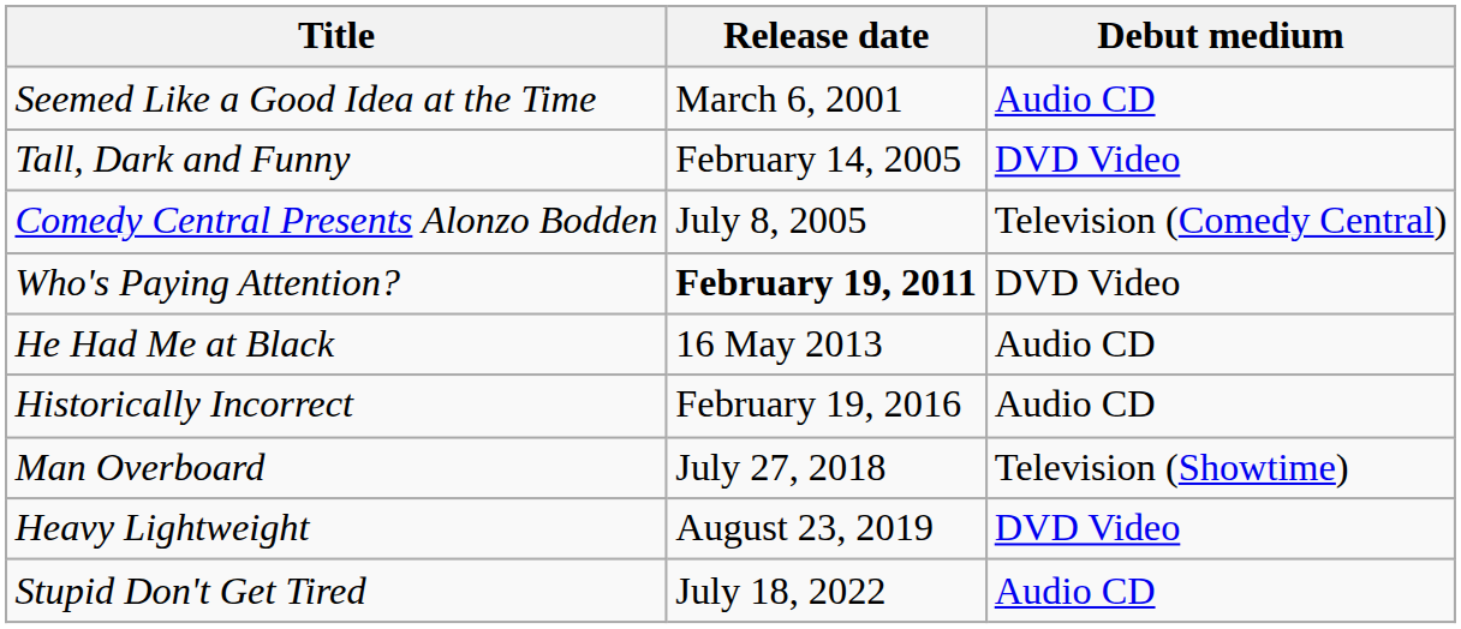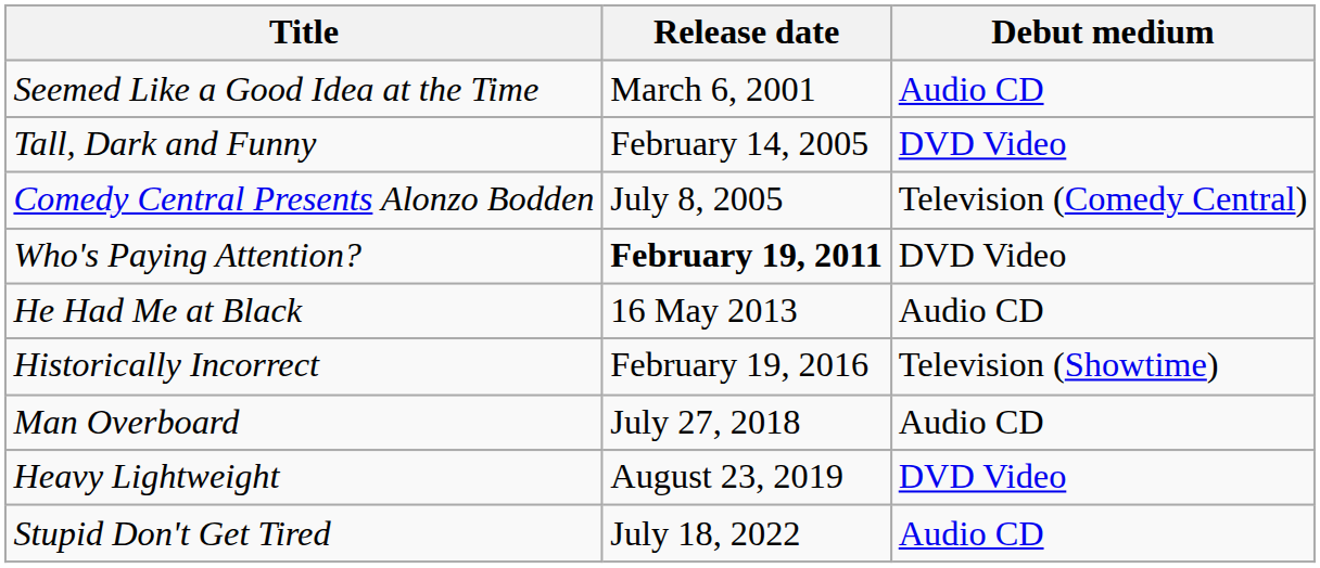Historically Incorrect | Debut medium: Audio CD -> Television (Showtime)
Man Overboard | Debut medium: Television (Showtime) -> Audio CD
